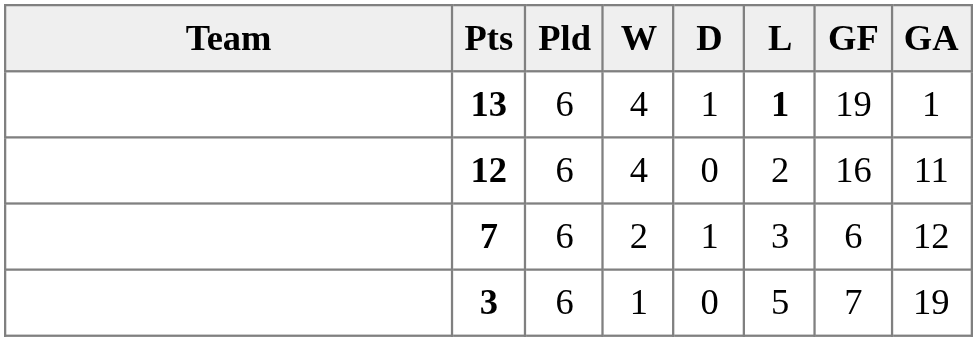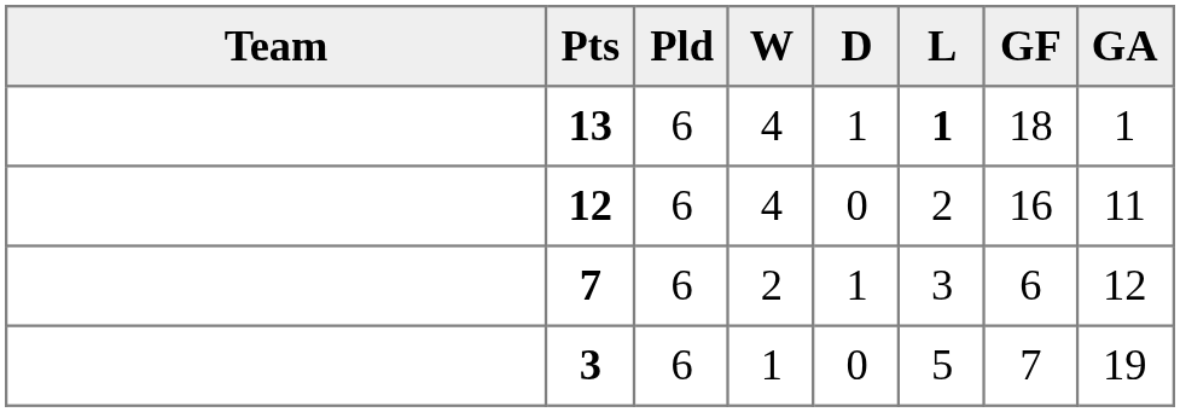13 | GF: 19 -> 18
